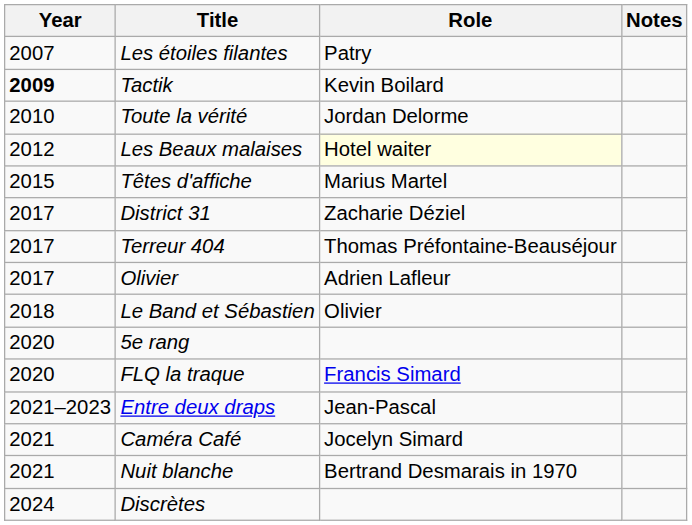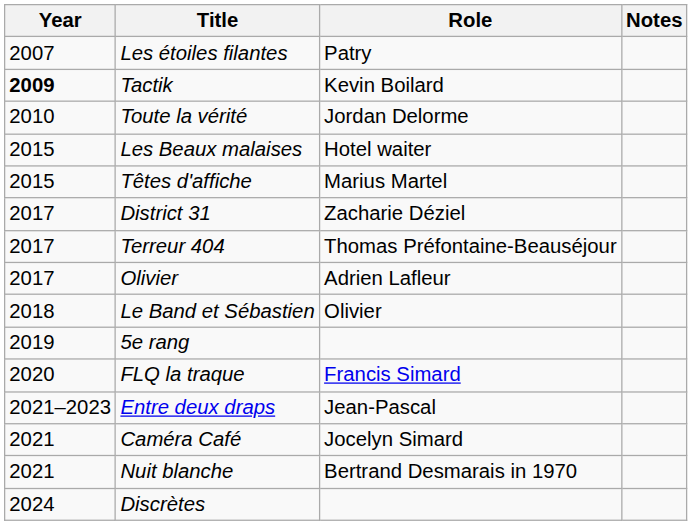Les Beaux malaises | Year: 2012 -> 2015
Les Beaux malaises | Role: lightyellow background -> no background
5e rang | Year: 2020 -> 2019
